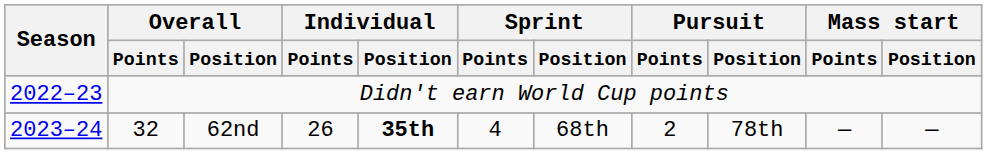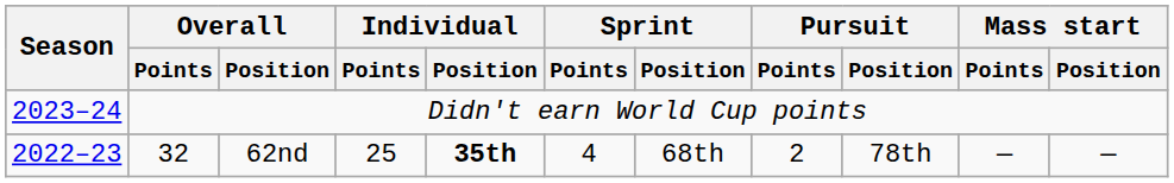Didn't earn World Cup points | Season: 2022–23 -> 2023–24
32 | Season: 2023–24 -> 2022–23
32 | Individual / Points: 26 -> 25
